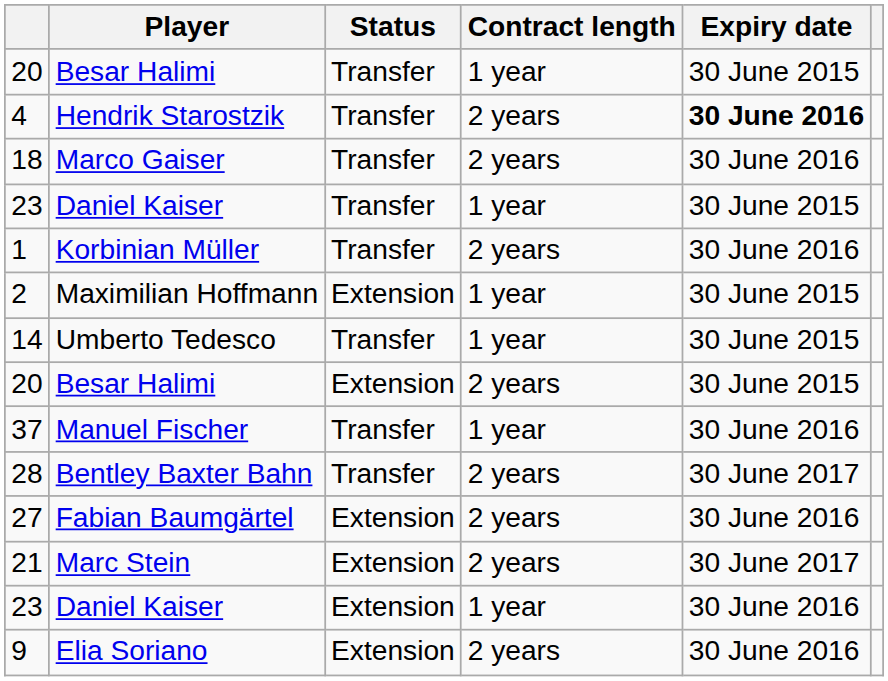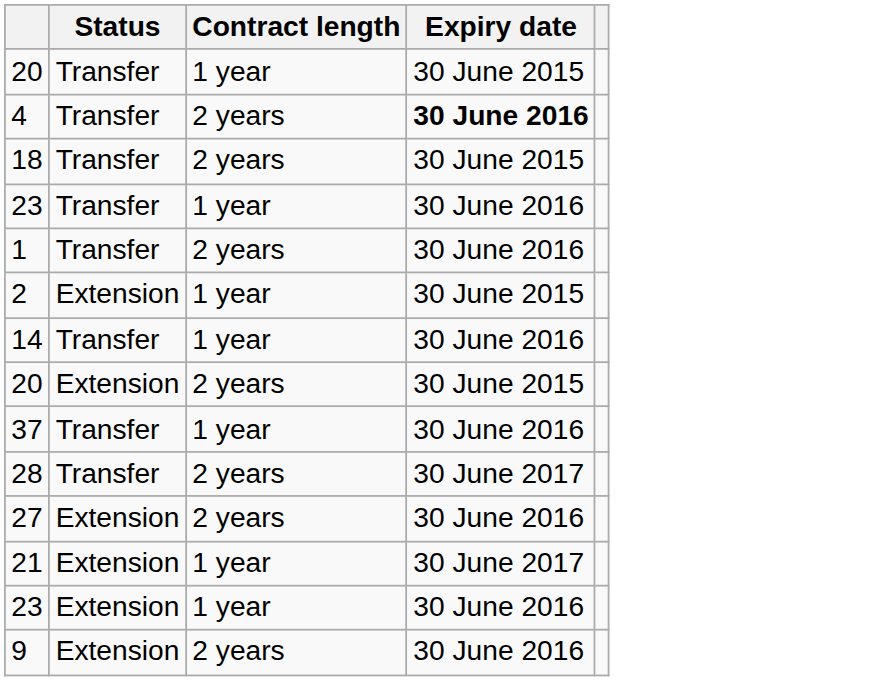- column: Player | Besar Halimi | Hendrik Starostzik | Marco Gaiser | Daniel Kaiser | Korbinian Müller | Maximilian Hoffmann | Umberto Tedesco | Besar Halimi | Manuel Fischer | Bentley Baxter Bahn | Fabian Baumgärtel | Marc Stein | Daniel Kaiser | Elia Soriano
18 | Expiry date: 30 June 2016 -> 30 June 2015
23 / Transfer | Expiry date: 30 June 2015 -> 30 June 2016
14 | Expiry date: 30 June 2015 -> 30 June 2016
21 | Contract length: 2 years -> 1 year
